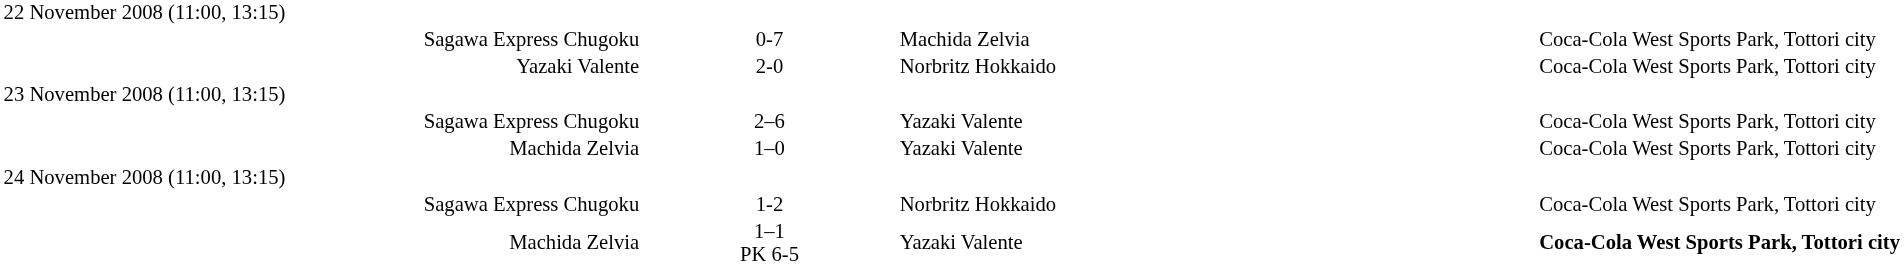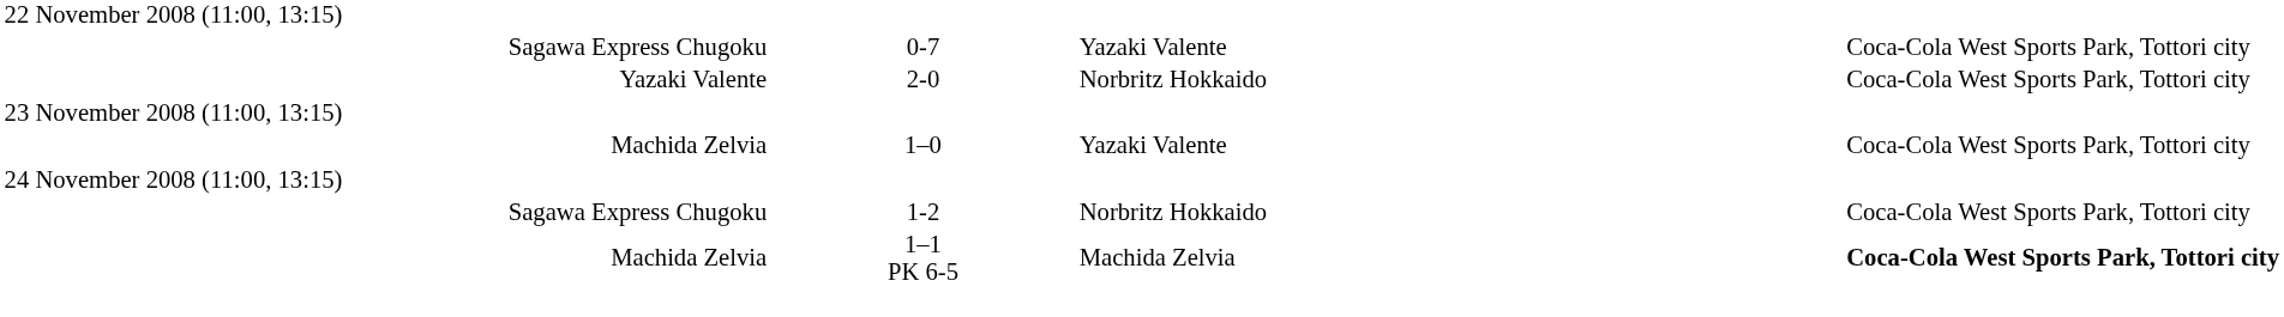0-7 | column 3: Machida Zelvia -> Yazaki Valente
- row: Sagawa Express Chugoku | 2–6 | Yazaki Valente | Coca-Cola West Sports Park, Tottori city
1–1 PK 6-5 | column 3: Yazaki Valente -> Machida Zelvia
